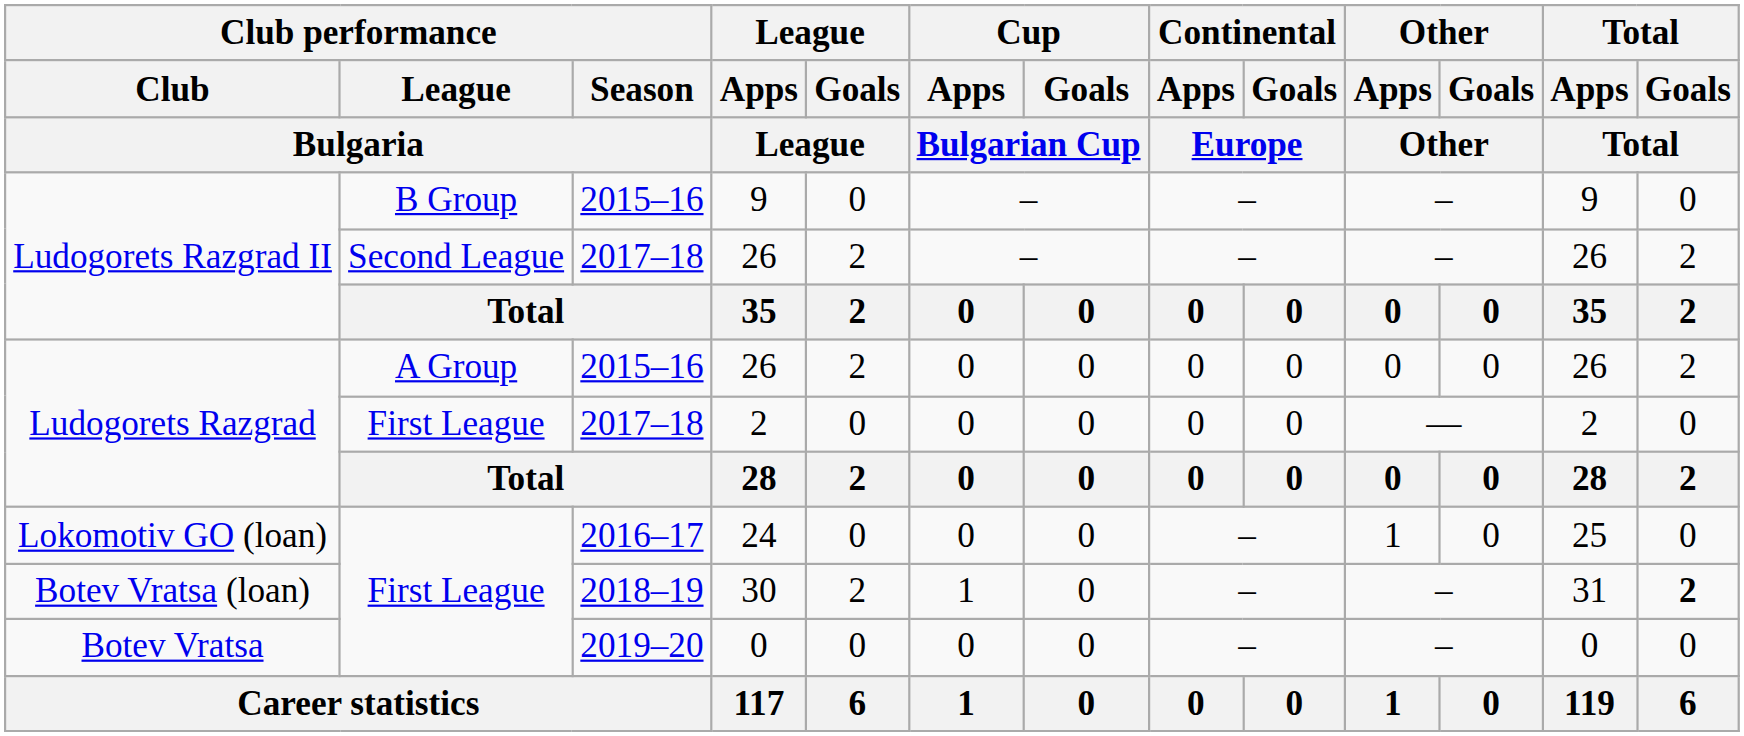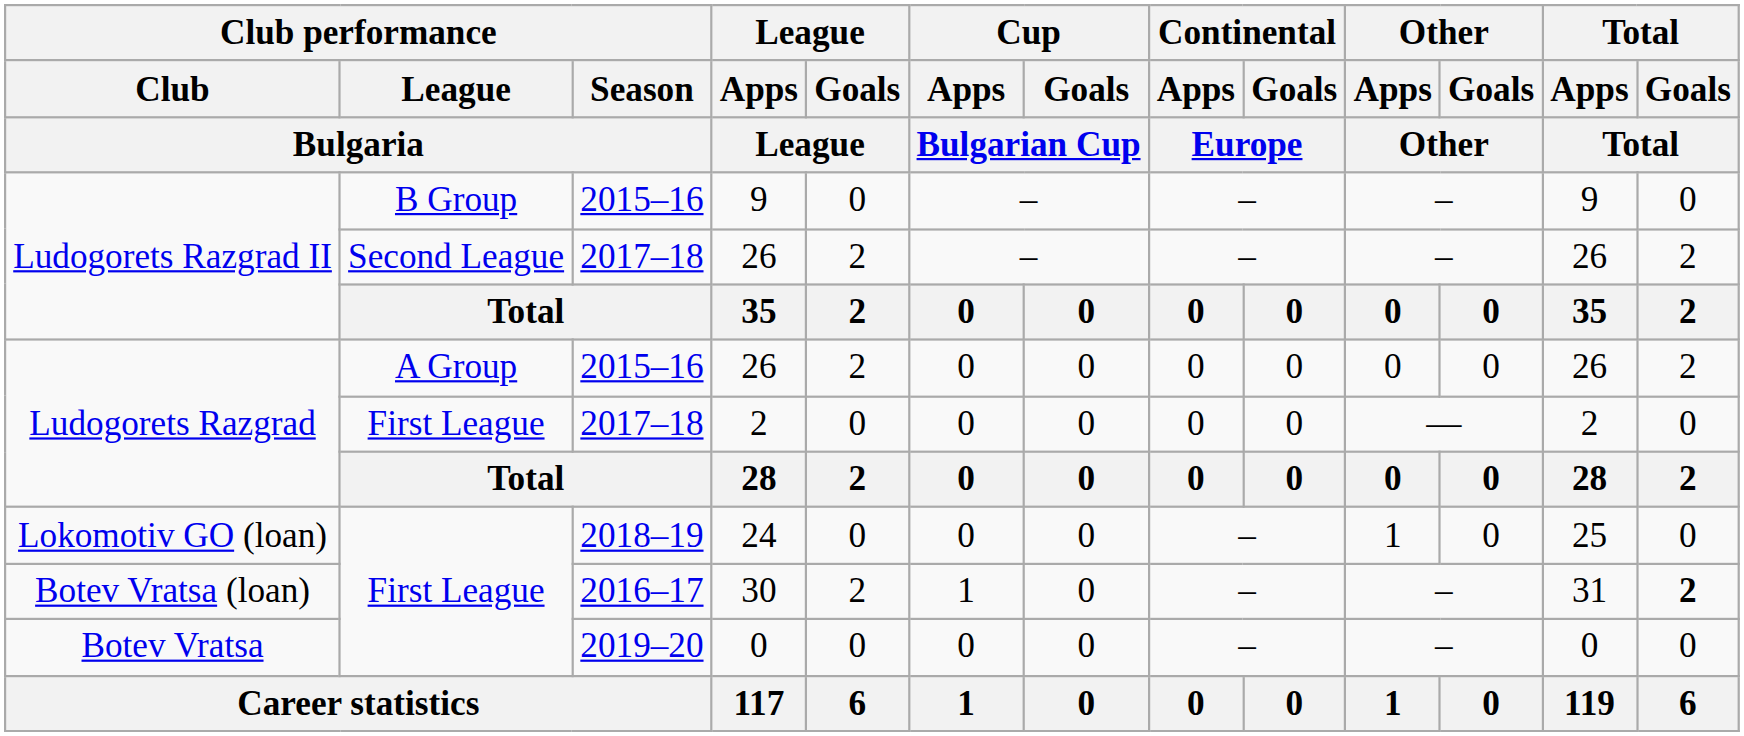24 | Club performance / Season / Bulgaria: 2016–17 -> 2018–19
30 | Club performance / Season / Bulgaria: 2018–19 -> 2016–17
